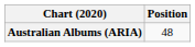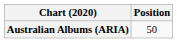Australian Albums (ARIA) | Position: 48 -> 50
